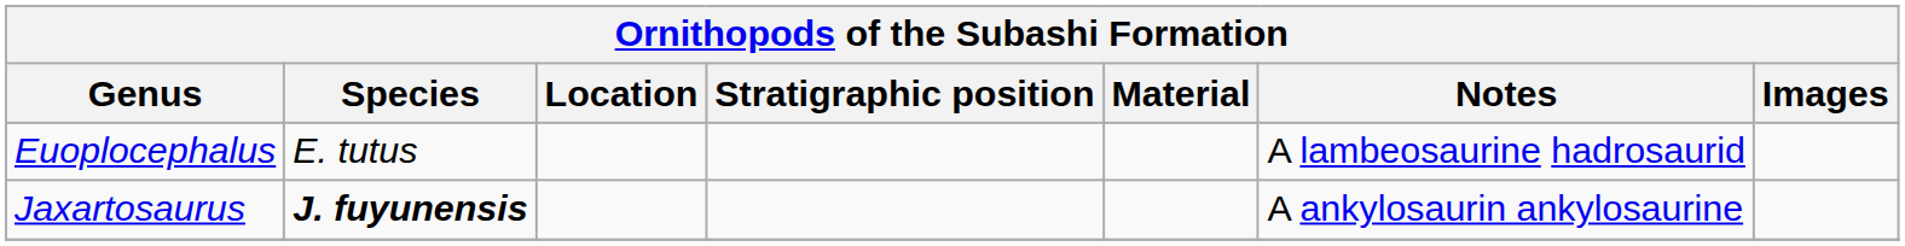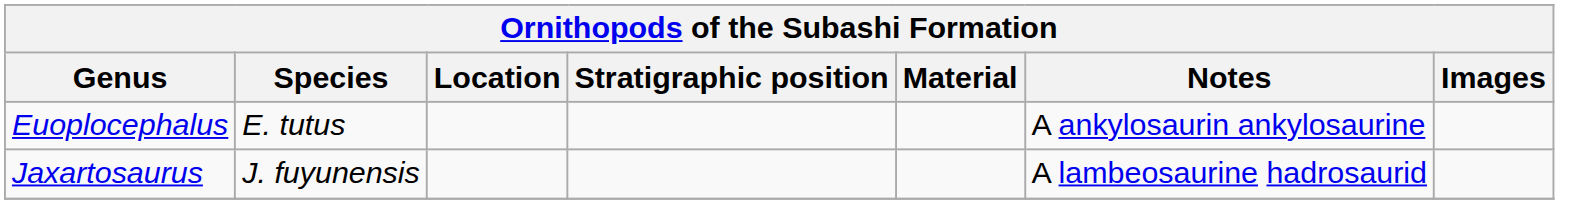Euoplocephalus | Notes: A lambeosaurine hadrosaurid -> A ankylosaurin ankylosaurine
Jaxartosaurus | Species: bold -> normal
Jaxartosaurus | Notes: A ankylosaurin ankylosaurine -> A lambeosaurine hadrosaurid
